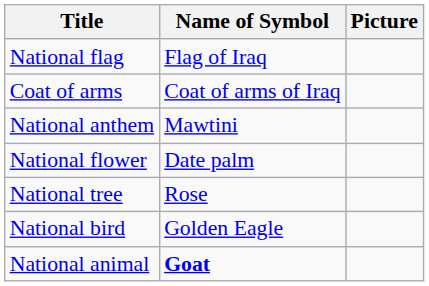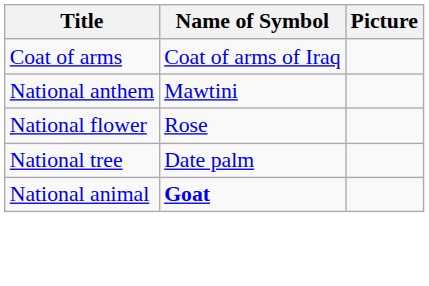- row: National flag | Flag of Iraq
National flower | Name of Symbol: Date palm -> Rose
National tree | Name of Symbol: Rose -> Date palm
- row: National bird | Golden Eagle
